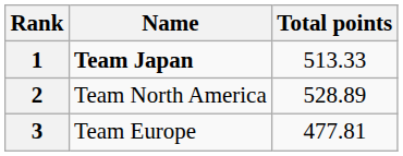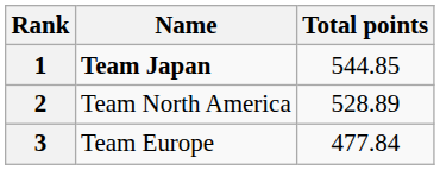1 | Total points: 513.33 -> 544.85
3 | Total points: 477.81 -> 477.84
